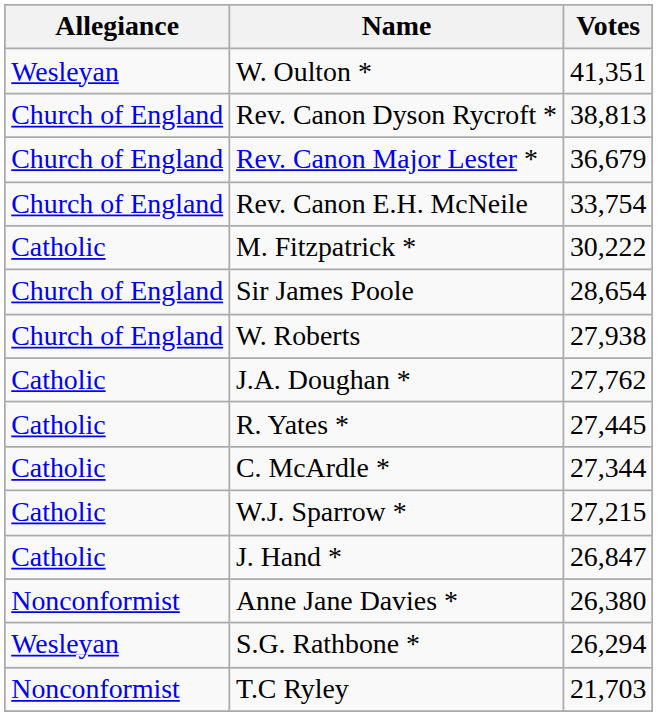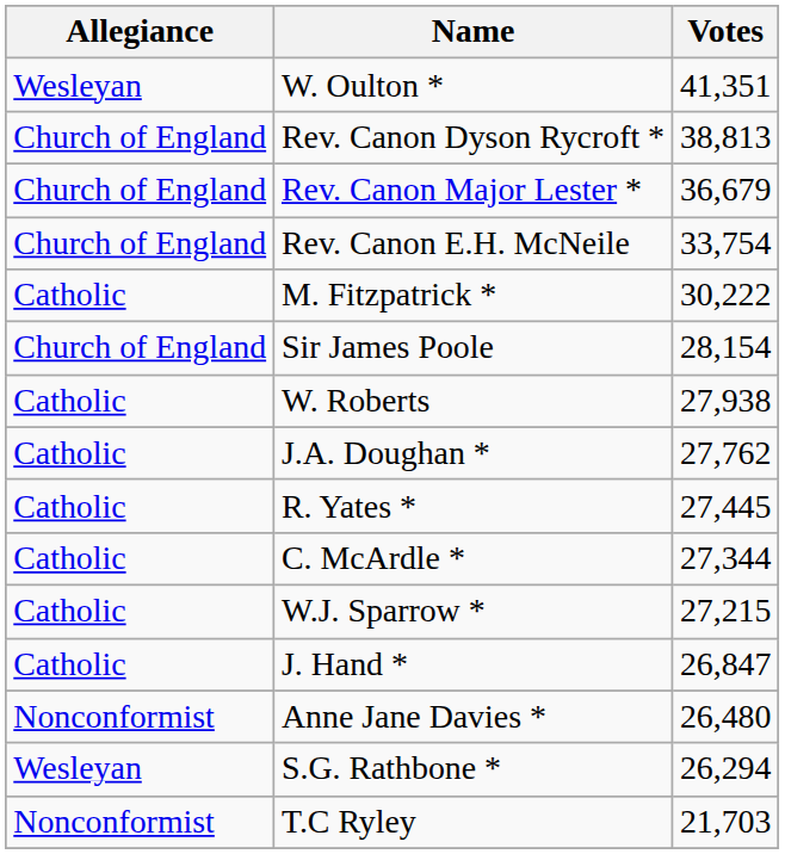Sir James Poole | Votes: 28,654 -> 28,154
W. Roberts | Allegiance: Church of England -> Catholic
Anne Jane Davies * | Votes: 26,380 -> 26,480
